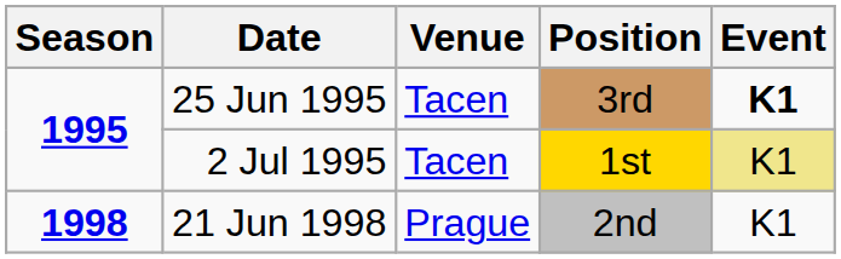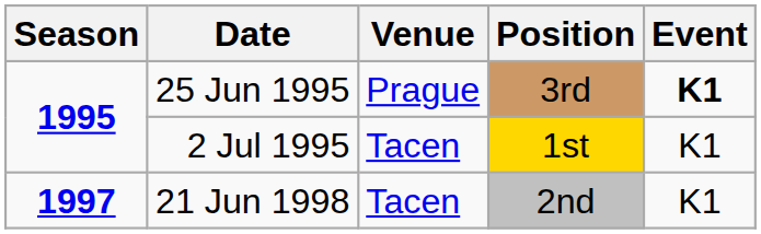25 Jun 1995 | Venue: Tacen -> Prague
2 Jul 1995 | Event: khaki background -> no background
21 Jun 1998 | Season: 1998 -> 1997
21 Jun 1998 | Venue: Prague -> Tacen
